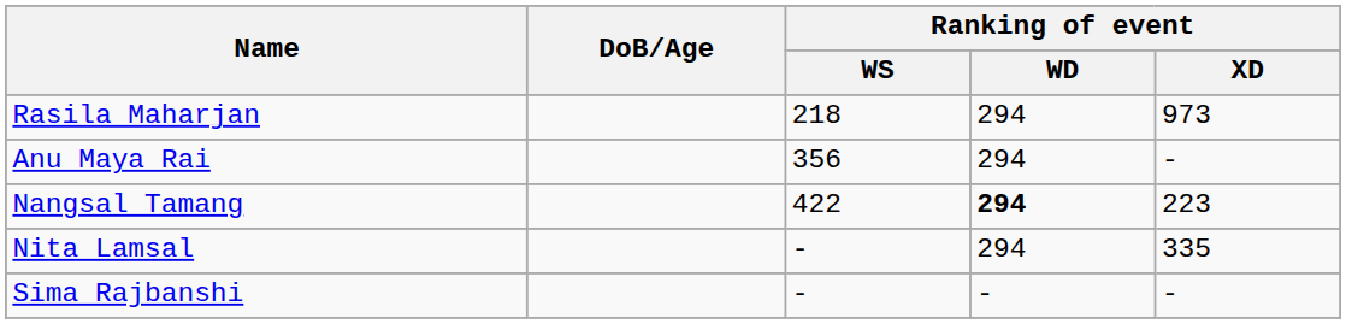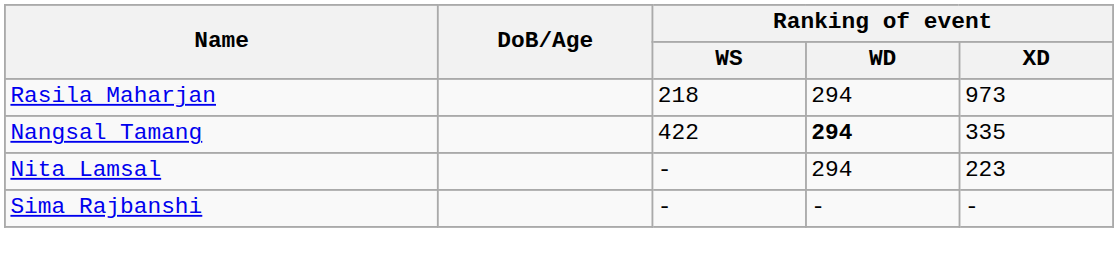- row: Anu Maya Rai | 356 | 294 | -
Nangsal Tamang | Ranking of event / XD: 223 -> 335
Nita Lamsal | Ranking of event / XD: 335 -> 223
